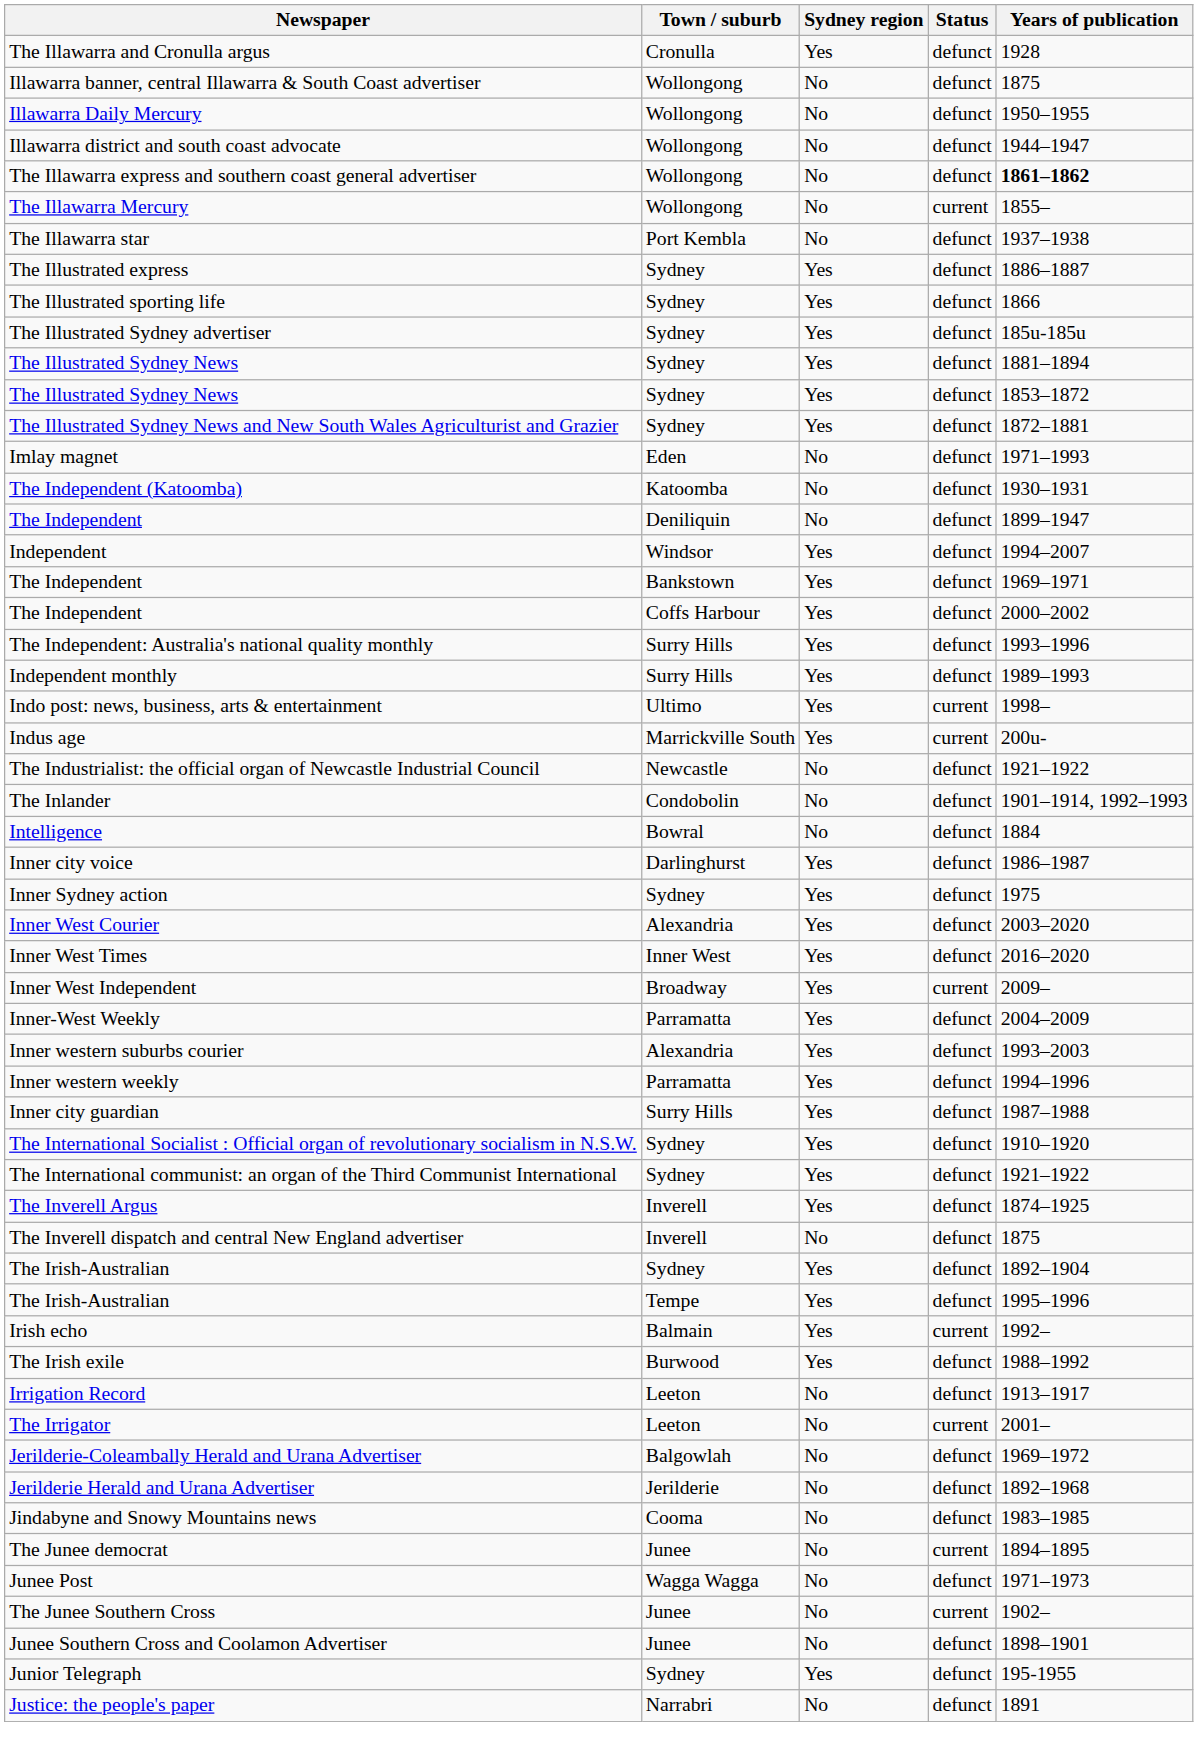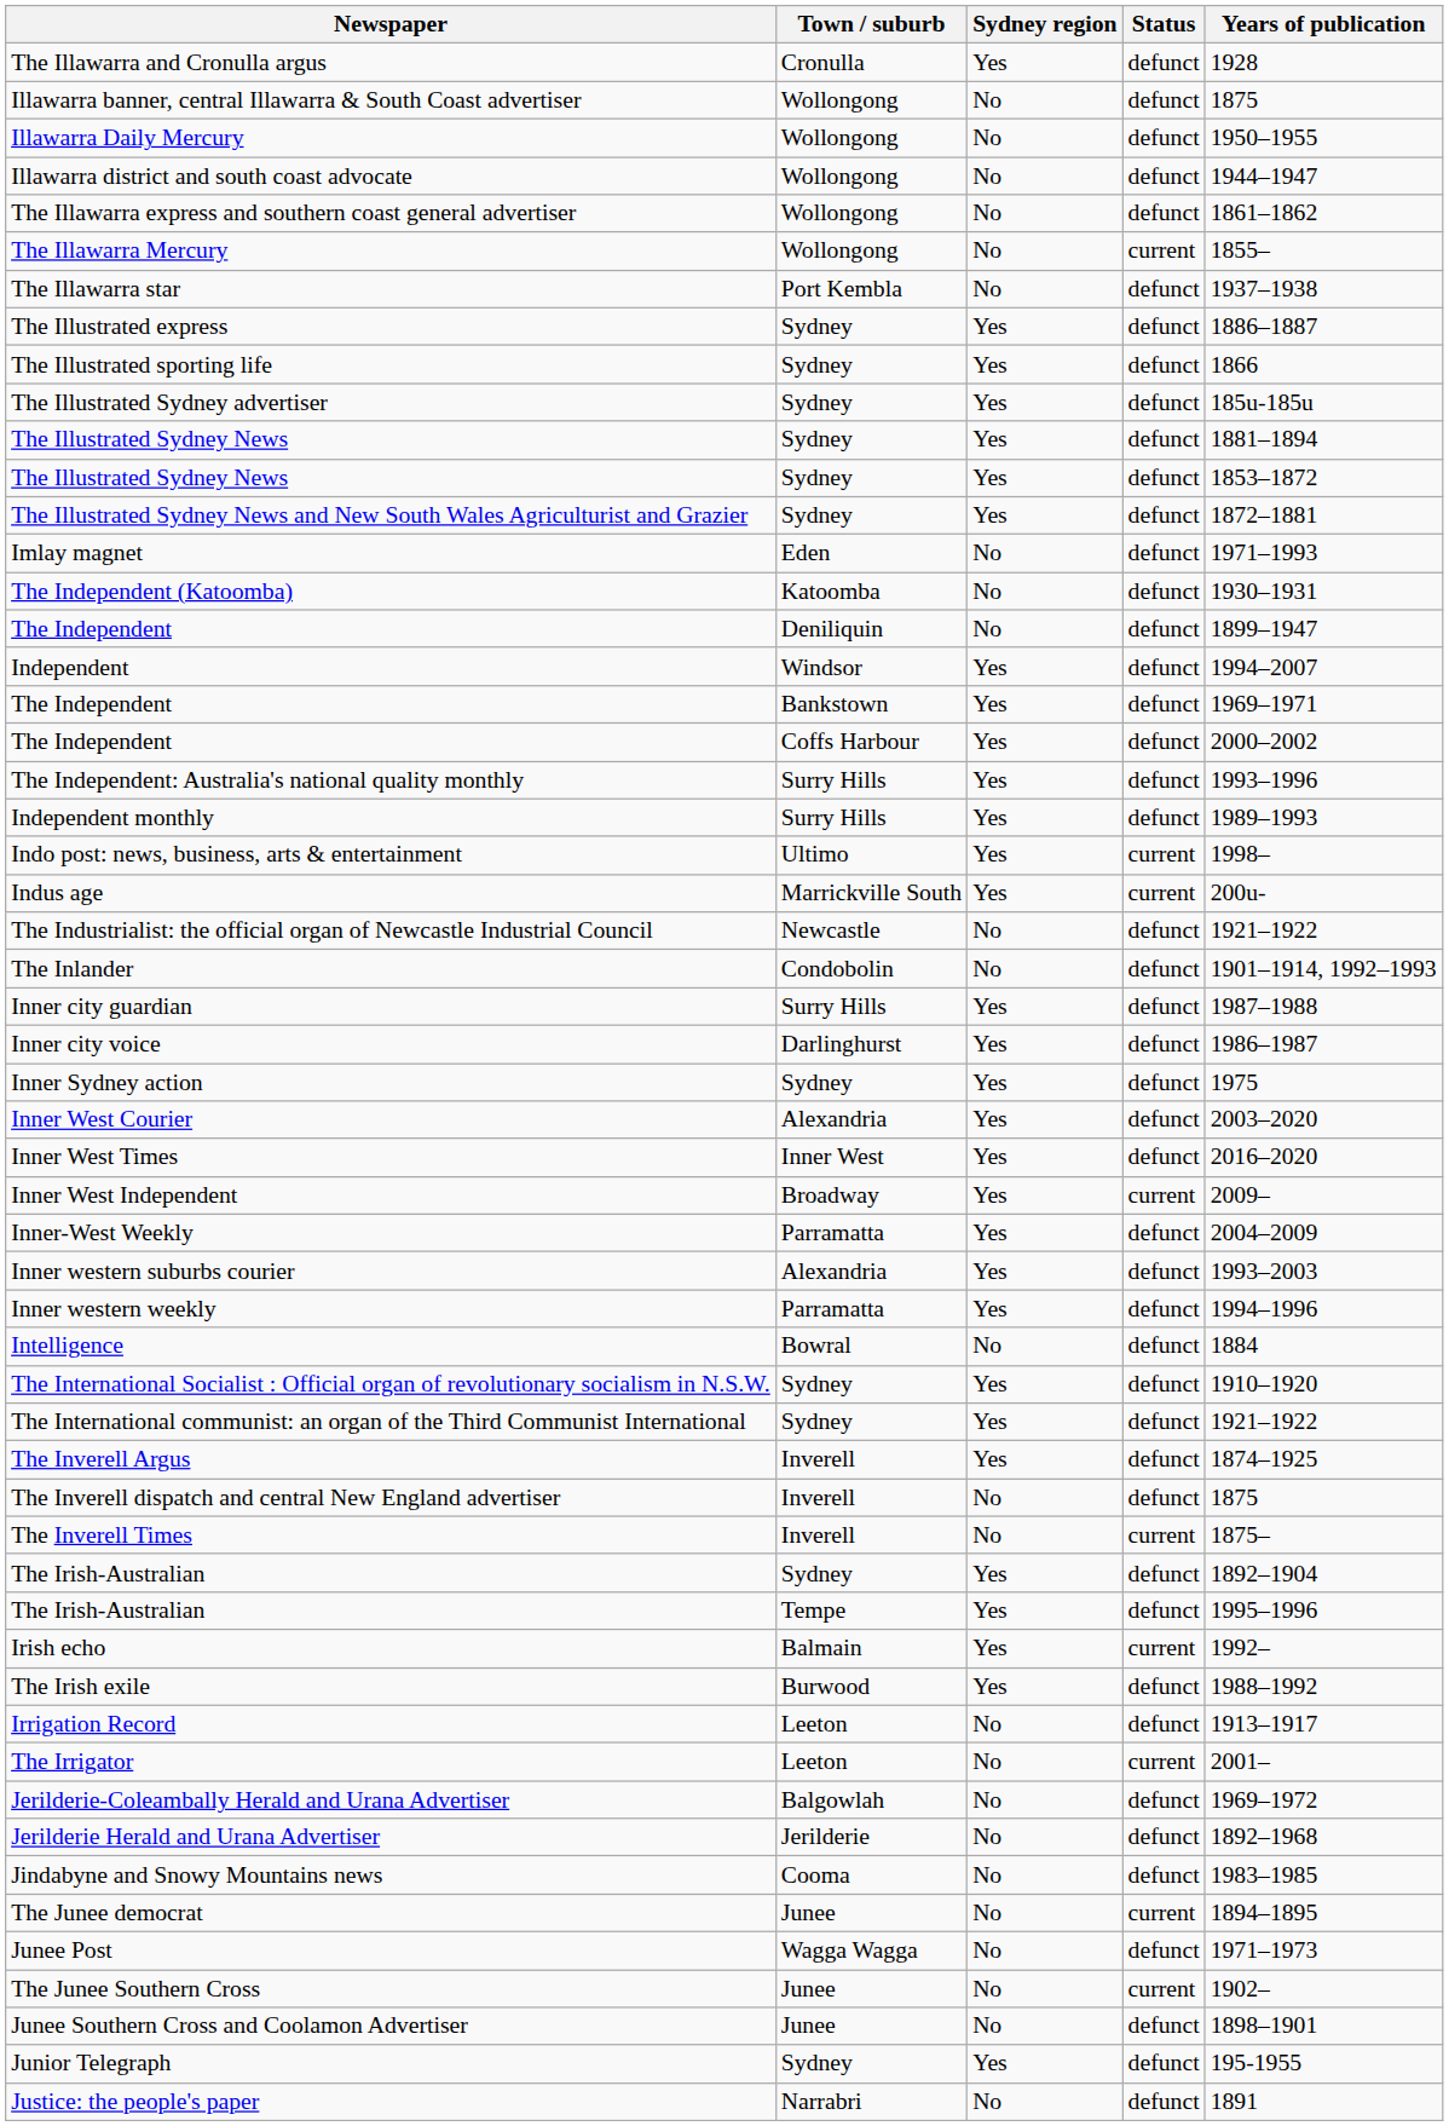The Illawarra express and southern coast general advertiser | Years of publication: bold -> normal
rows swapped: Inner city guardian <-> Intelligence
+ row: The Inverell Times | Inverell | No | current | 1875–
